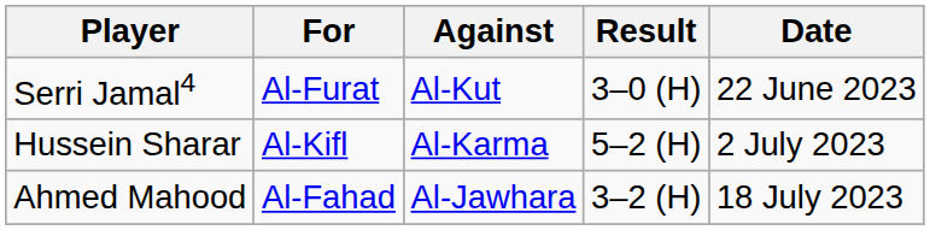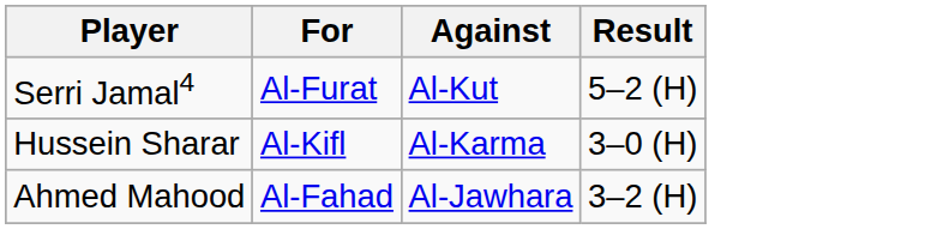- column: Date | 22 June 2023 | 2 July 2023 | 18 July 2023
Serri Jamal4 | Result: 3–0 (H) -> 5–2 (H)
Hussein Sharar | Result: 5–2 (H) -> 3–0 (H)
